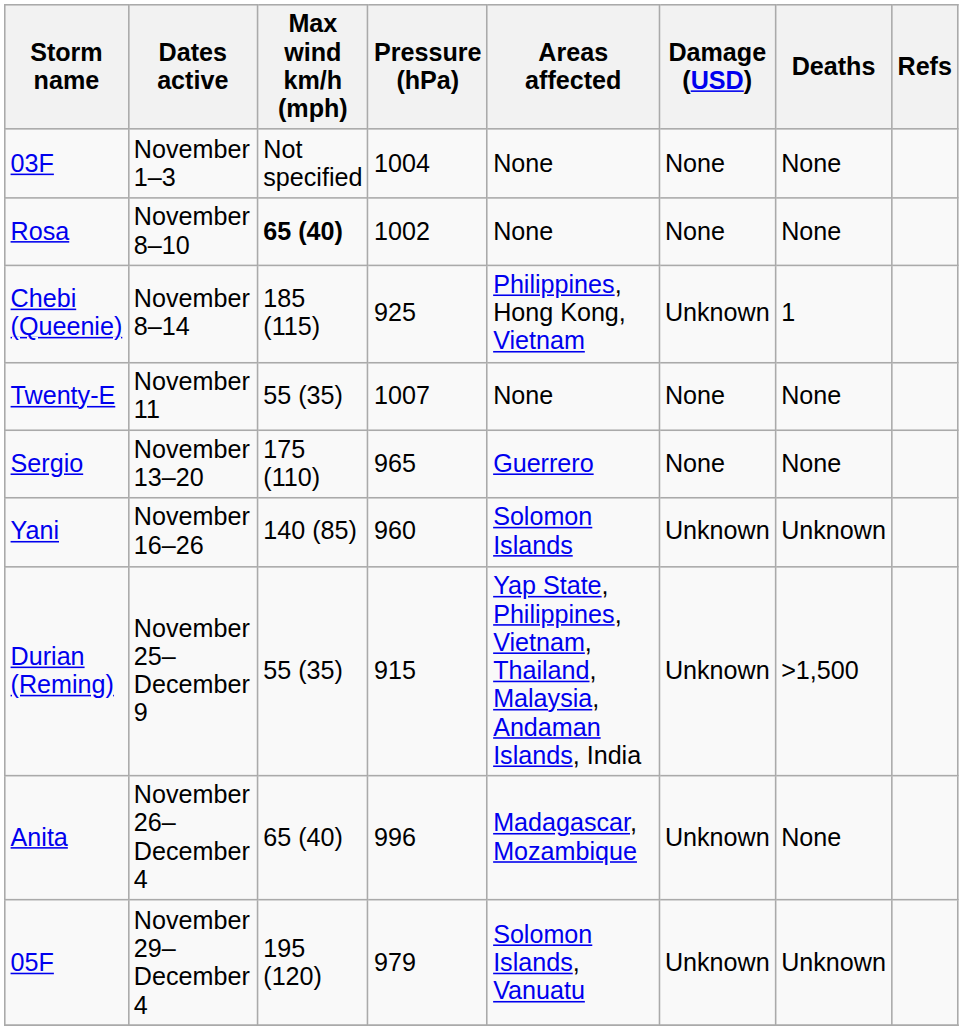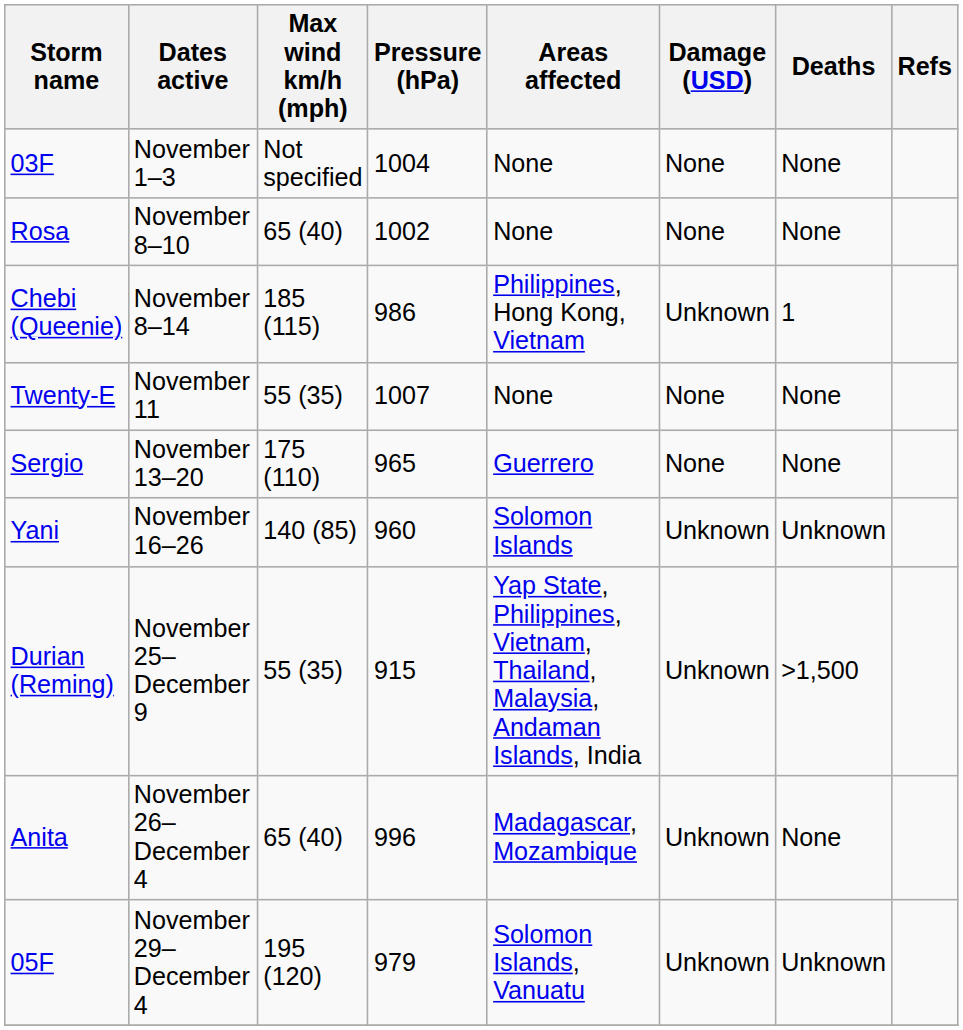Rosa | Max wind km/h (mph): bold -> normal
Chebi (Queenie) | Pressure (hPa): 925 -> 986
